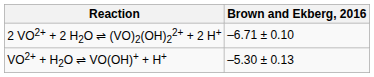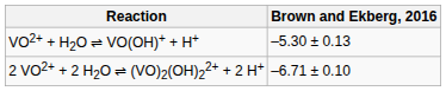rows swapped: VO2+ + H2O ⇌ VO(OH)+ + H+ <-> 2 VO2+ + 2 H2O ⇌ (VO)2(OH)22+ + 2 H+
